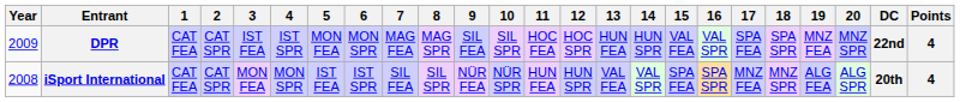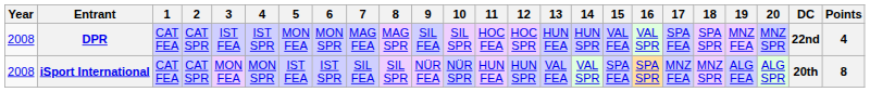DPR | Year: 2009 -> 2008
iSport International | Points: 4 -> 8
